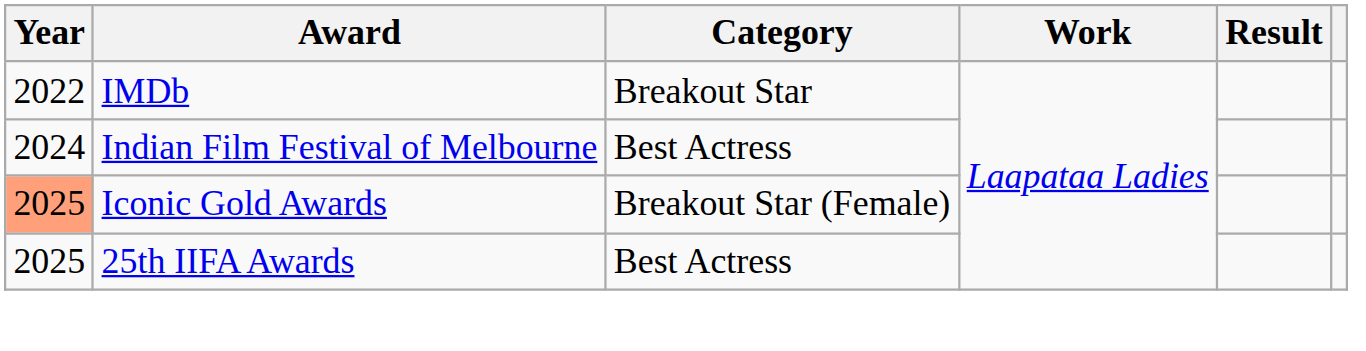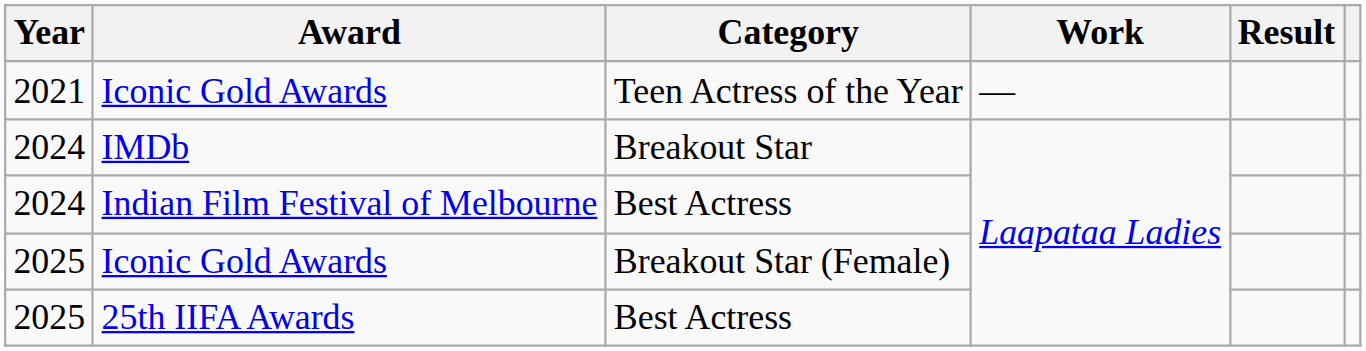+ row: 2021 | Iconic Gold Awards | Teen Actress of the Year | —
IMDb | Year: 2022 -> 2024
Iconic Gold Awards / Breakout Star (Female) | Year: lightsalmon background -> no background
